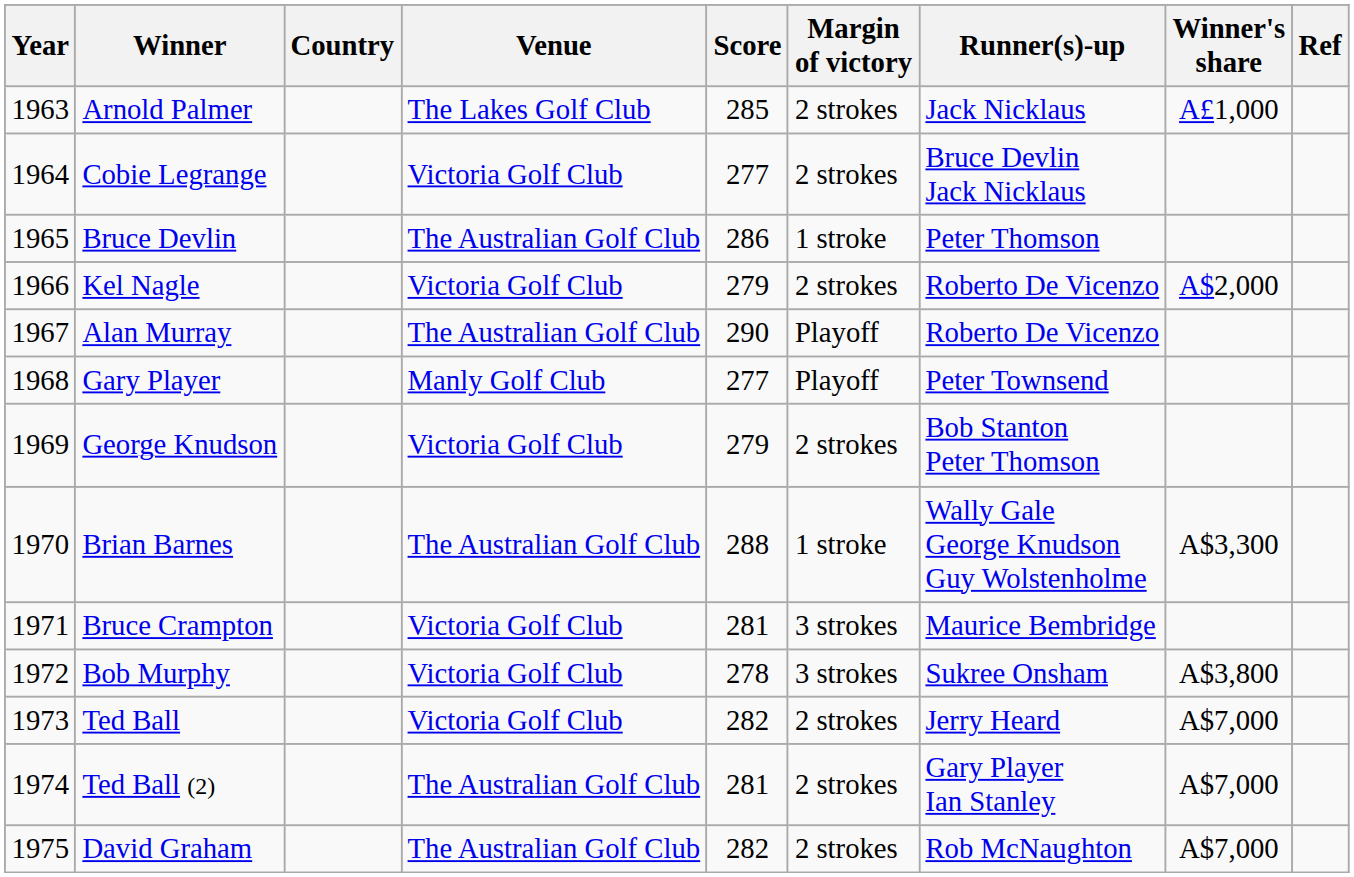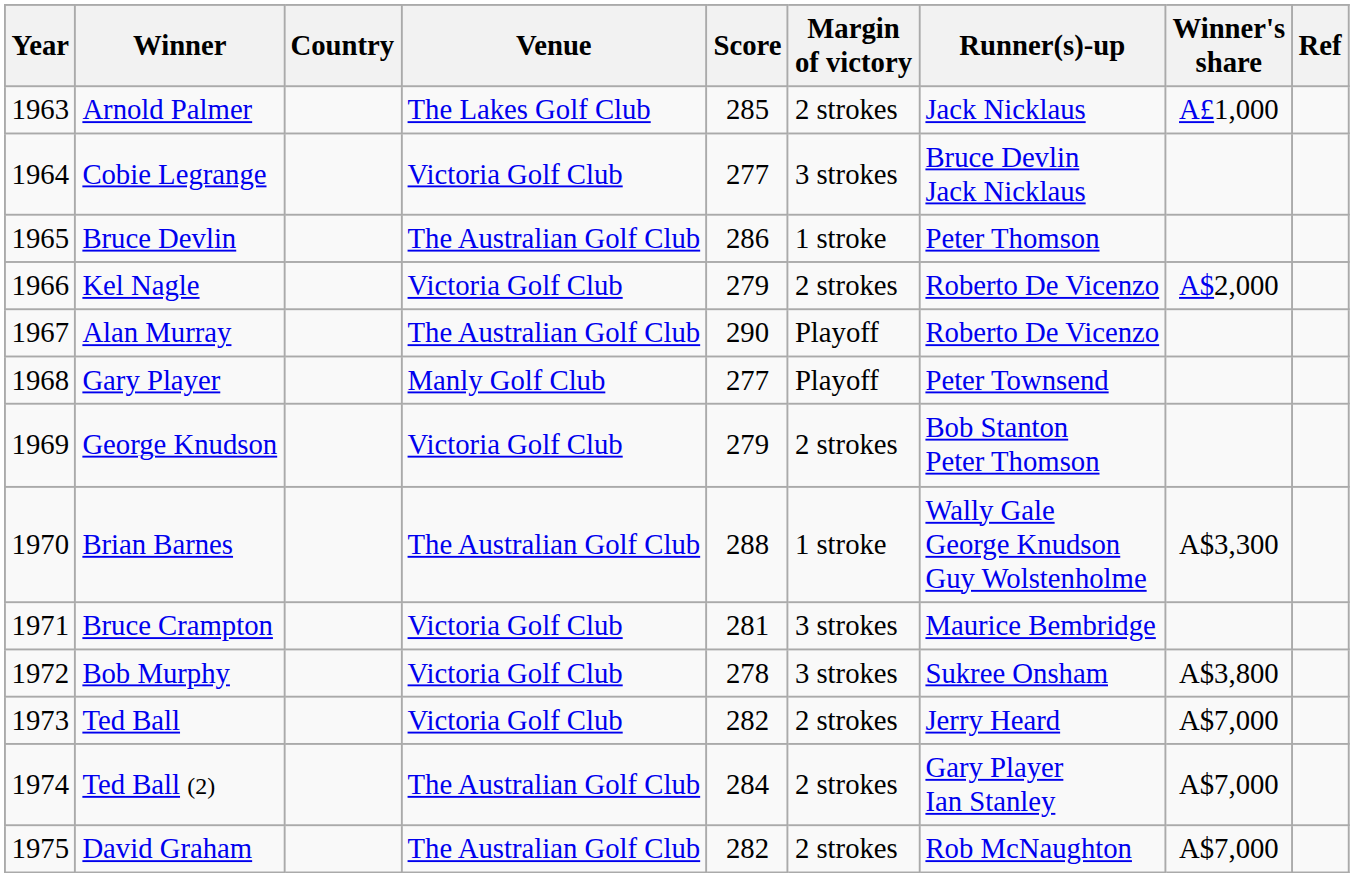Cobie Legrange | Margin of victory: 2 strokes -> 3 strokes
Ted Ball (2) | Score: 281 -> 284
